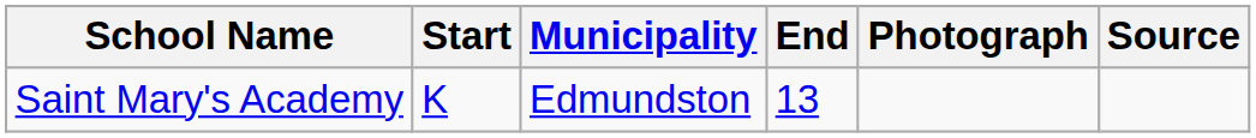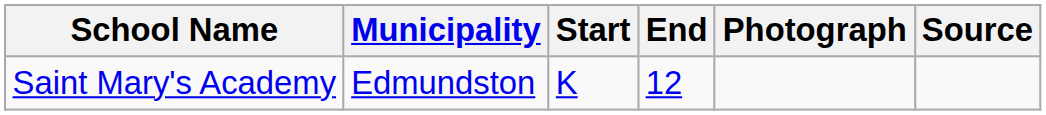columns swapped: Municipality <-> Start
Saint Mary's Academy | End: 13 -> 12
